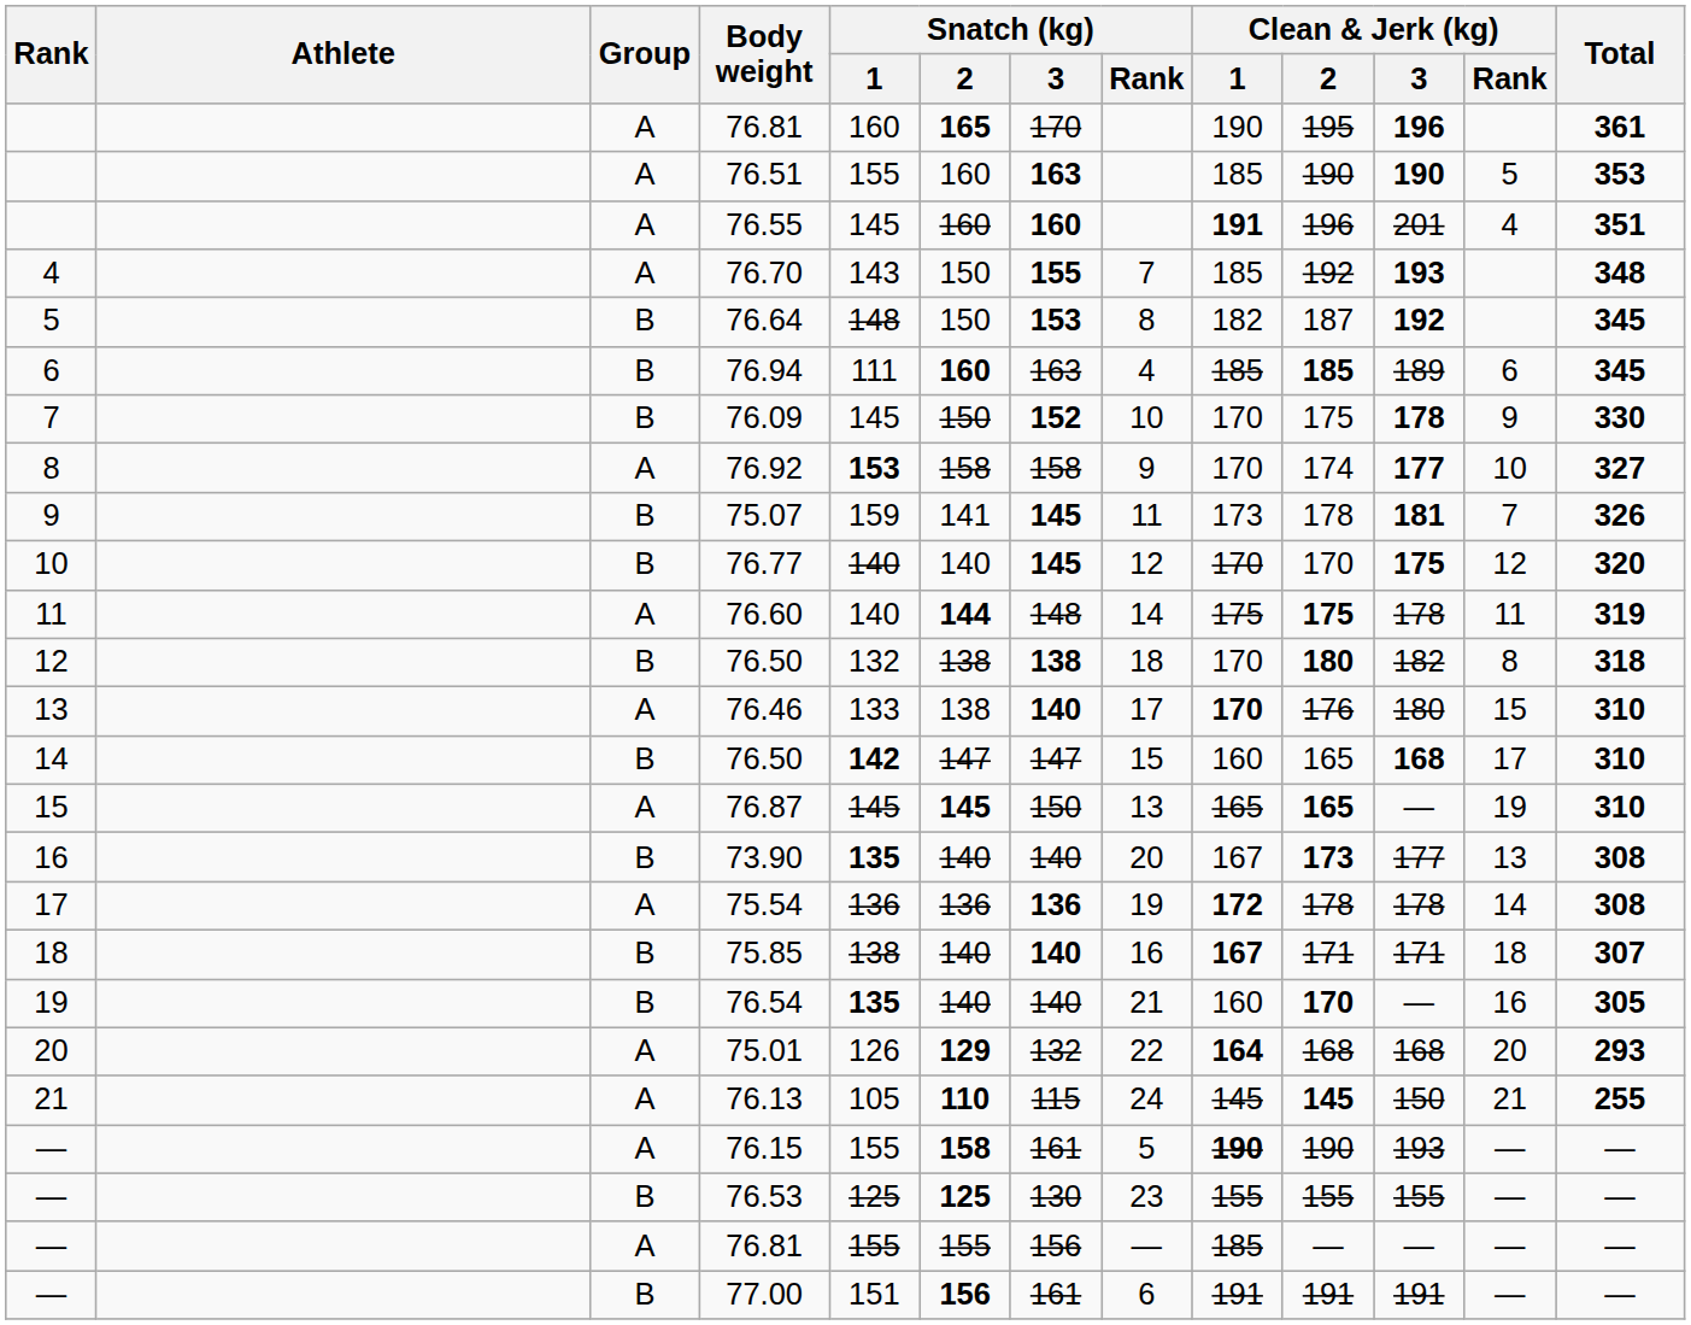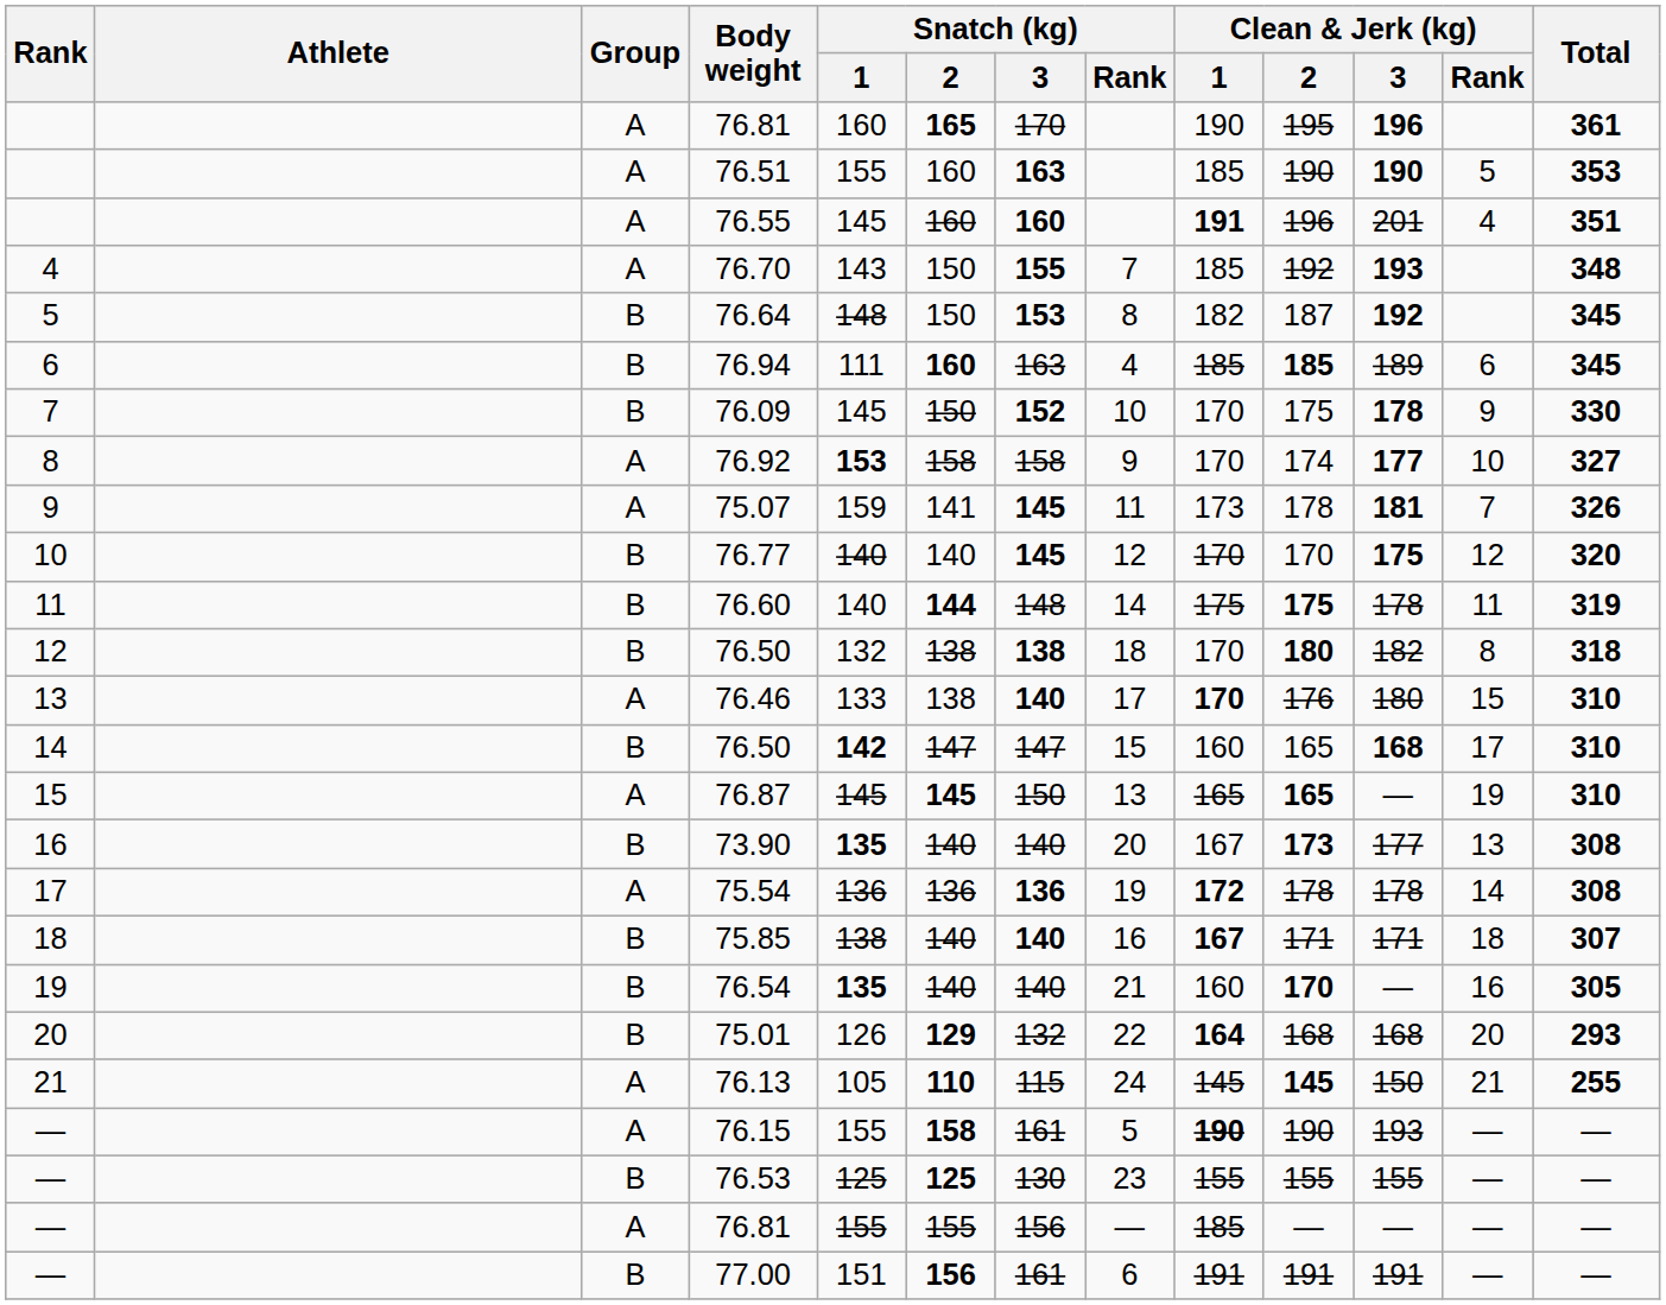75.07 | Group: B -> A
76.60 | Group: A -> B
75.01 | Group: A -> B
